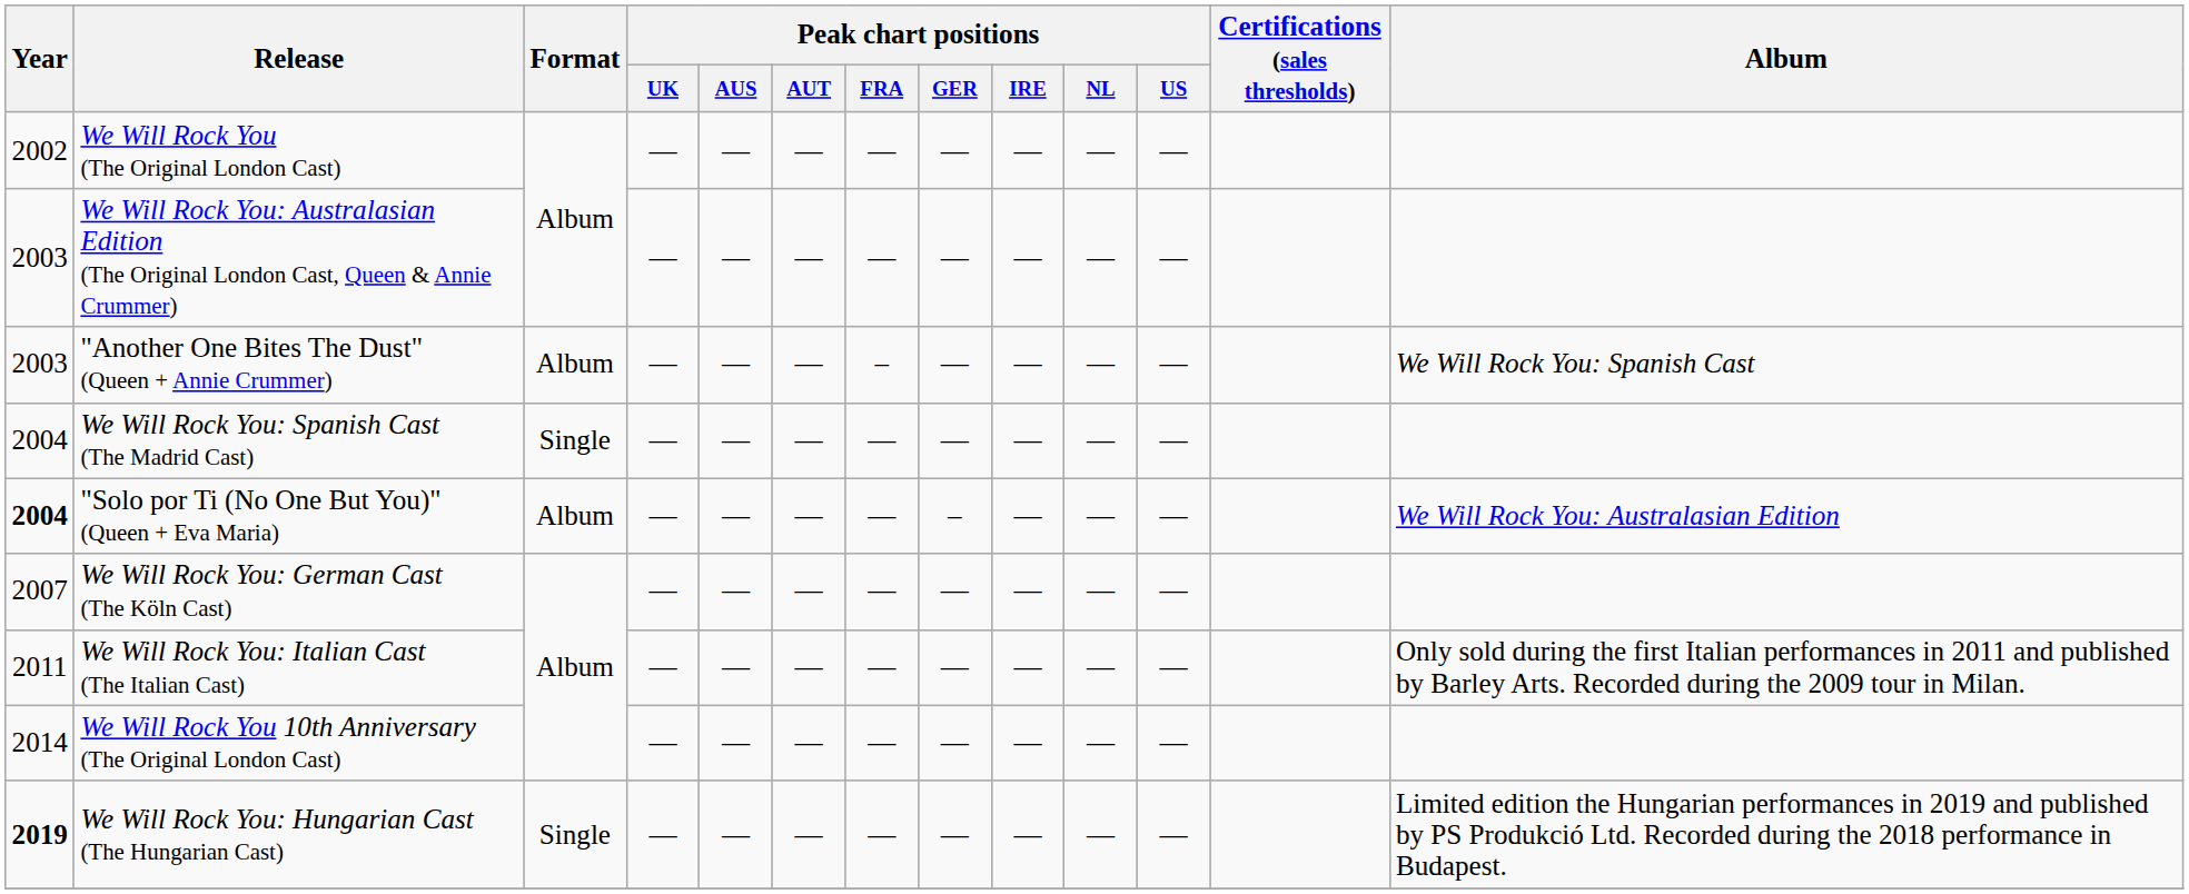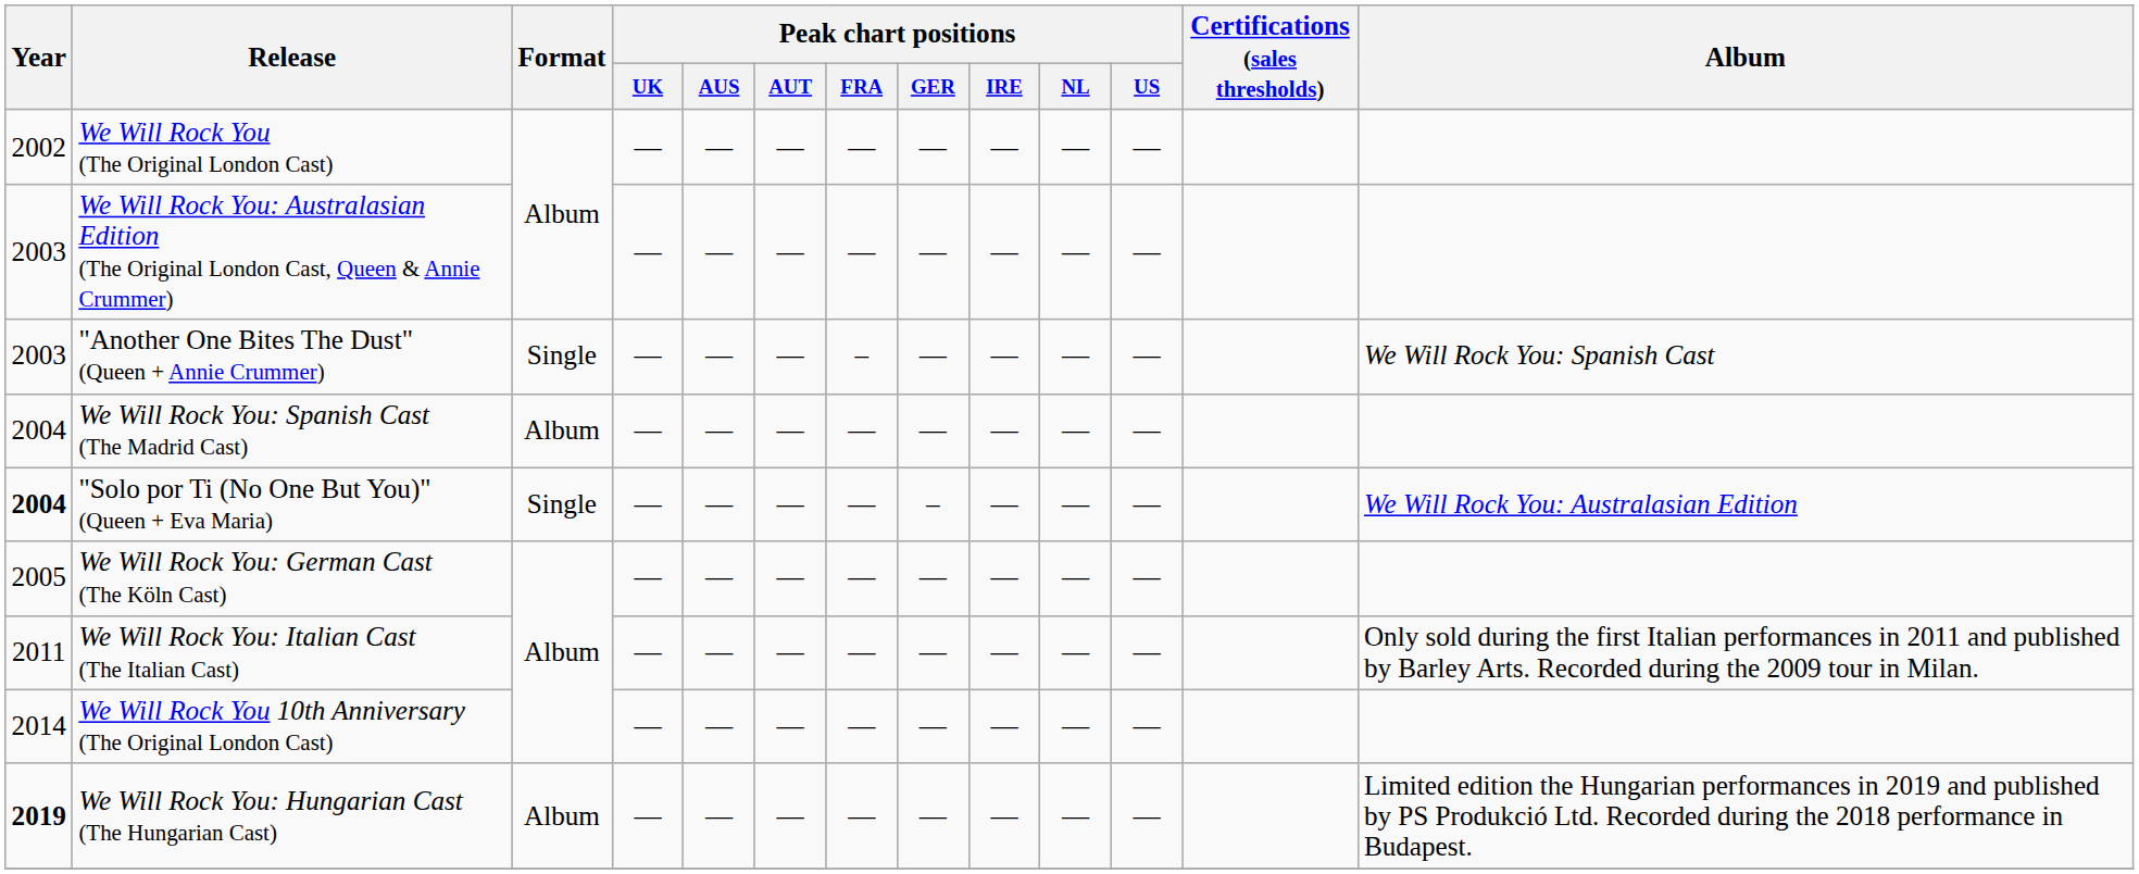"Another One Bites The Dust" (Queen + Annie Crummer) | Format: Album -> Single
We Will Rock You: Spanish Cast (The Madrid Cast) | Format: Single -> Album
"Solo por Ti (No One But You)" (Queen + Eva Maria) | Format: Album -> Single
We Will Rock You: German Cast (The Köln Cast) | Year: 2007 -> 2005
We Will Rock You: Hungarian Cast (The Hungarian Cast) | Format: Single -> Album
